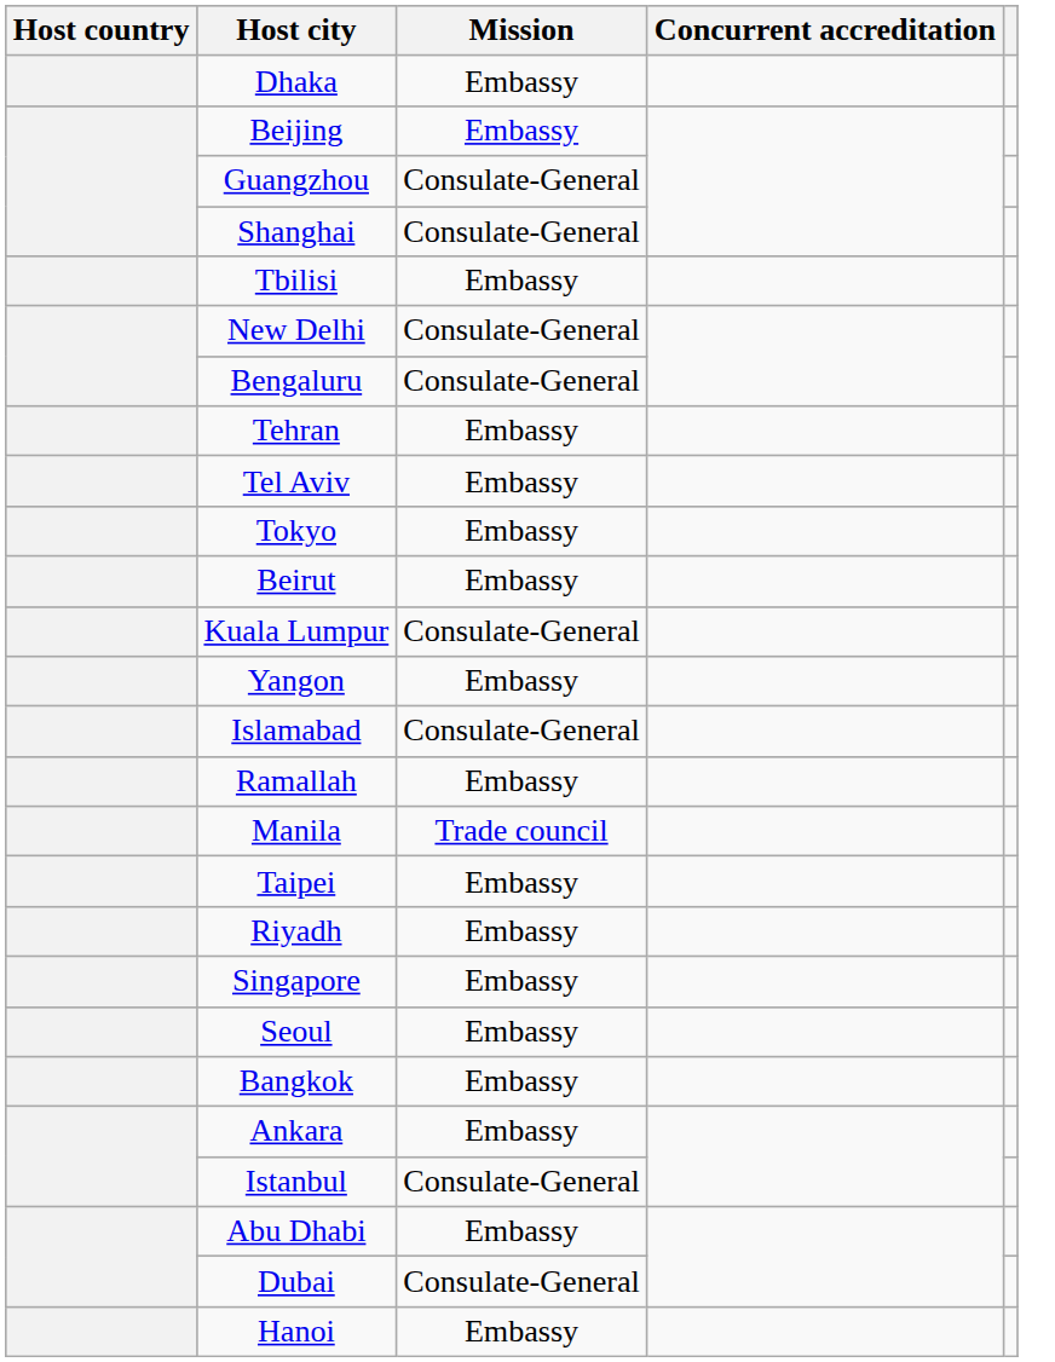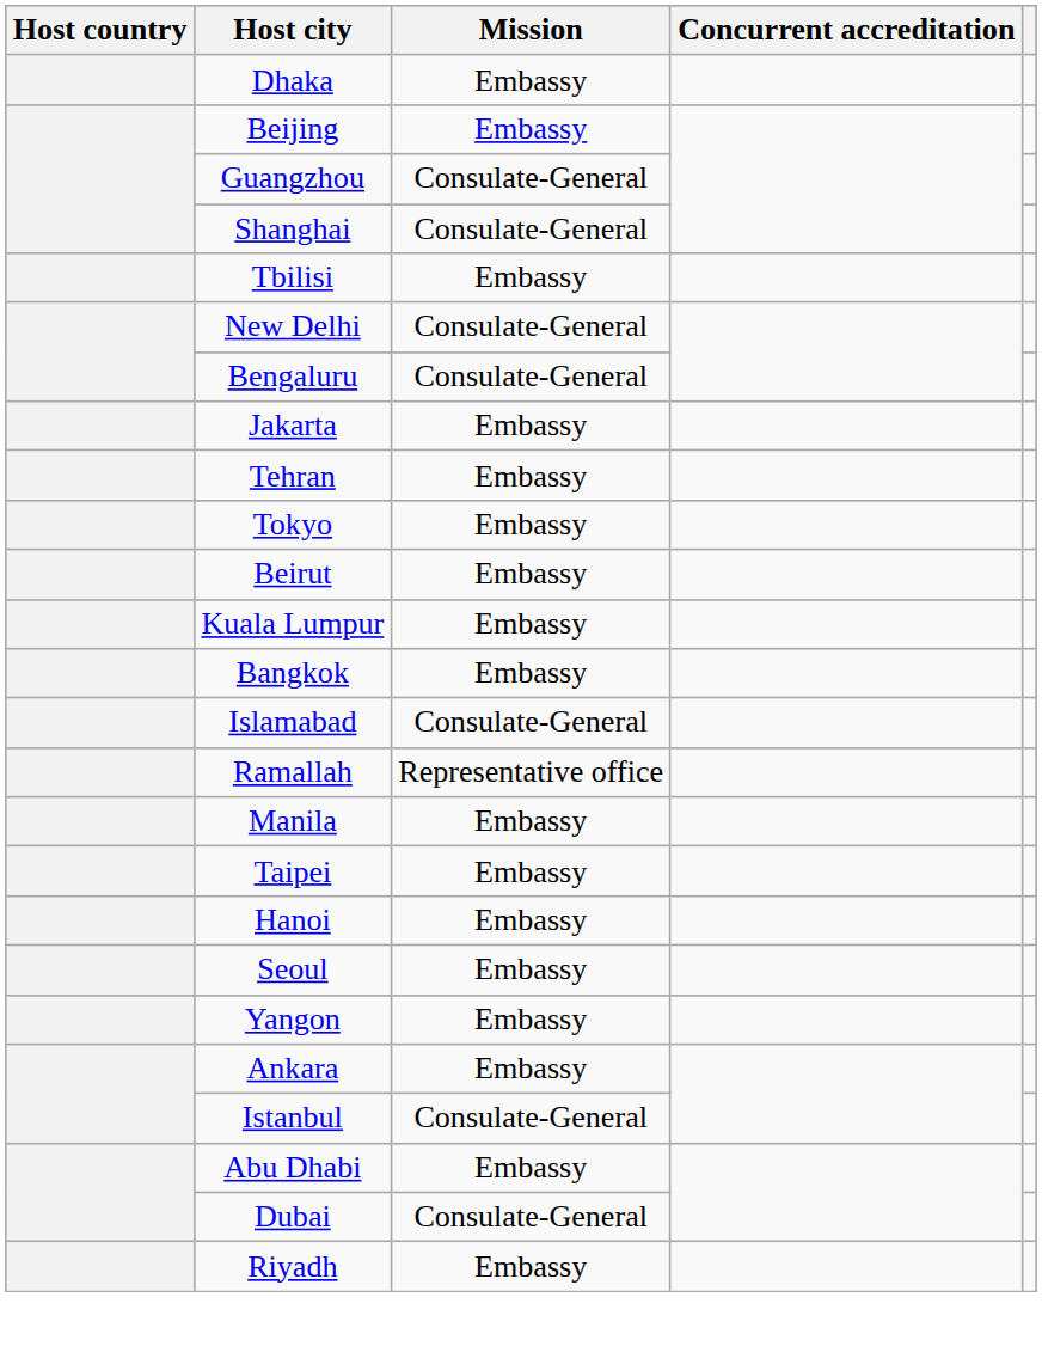+ row: Jakarta | Embassy
- row: Tel Aviv | Embassy
Kuala Lumpur | Mission: Consulate-General -> Embassy
rows swapped: Yangon <-> Bangkok
Ramallah | Mission: Embassy -> Representative office
Manila | Mission: Trade council -> Embassy
rows swapped: Riyadh <-> Hanoi
- row: Singapore | Embassy
